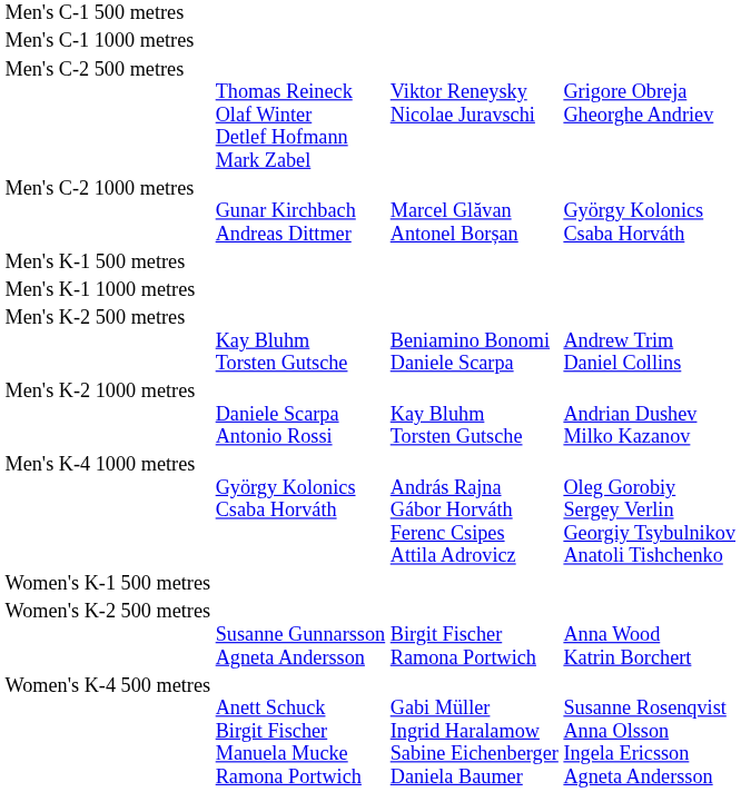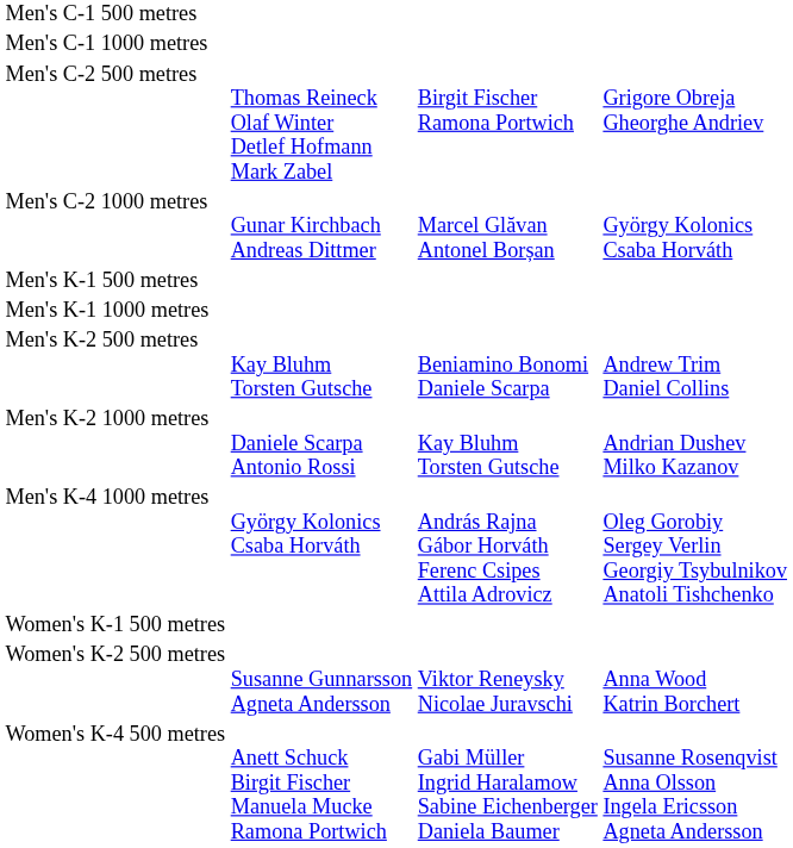Men's C-2 500 metres | column 3: Viktor Reneysky Nicolae Juravschi -> Birgit Fischer Ramona Portwich
Women's K-2 500 metres | column 3: Birgit Fischer Ramona Portwich -> Viktor Reneysky Nicolae Juravschi
